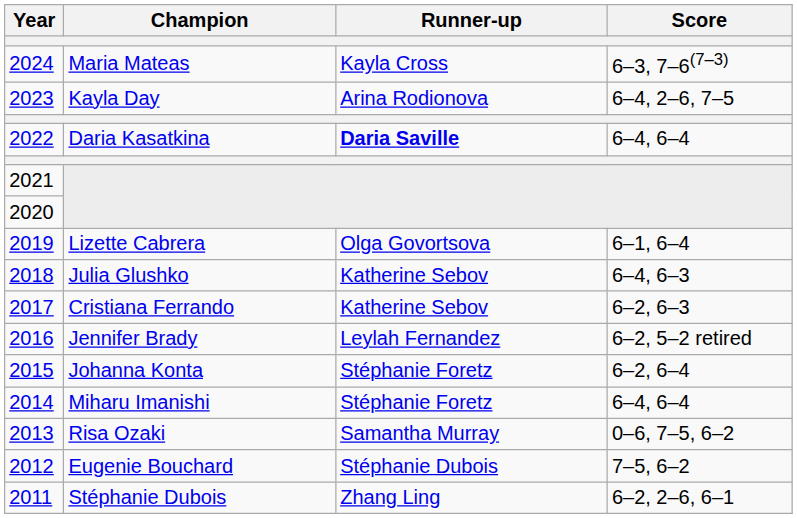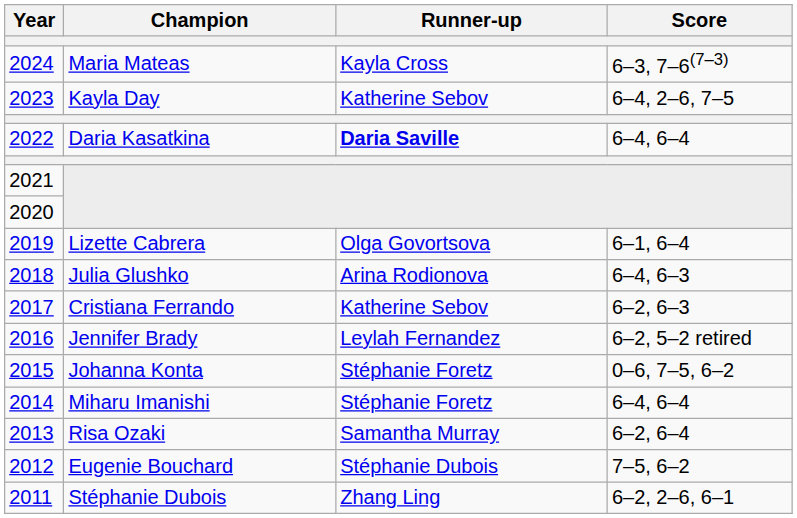Kayla Day | Runner-up: Arina Rodionova -> Katherine Sebov
Julia Glushko | Runner-up: Katherine Sebov -> Arina Rodionova
Johanna Konta | Score: 6–2, 6–4 -> 0–6, 7–5, 6–2
Risa Ozaki | Score: 0–6, 7–5, 6–2 -> 6–2, 6–4
